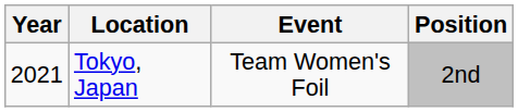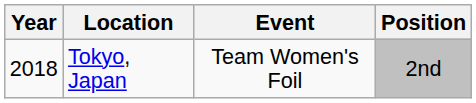Tokyo, Japan | Year: 2021 -> 2018
